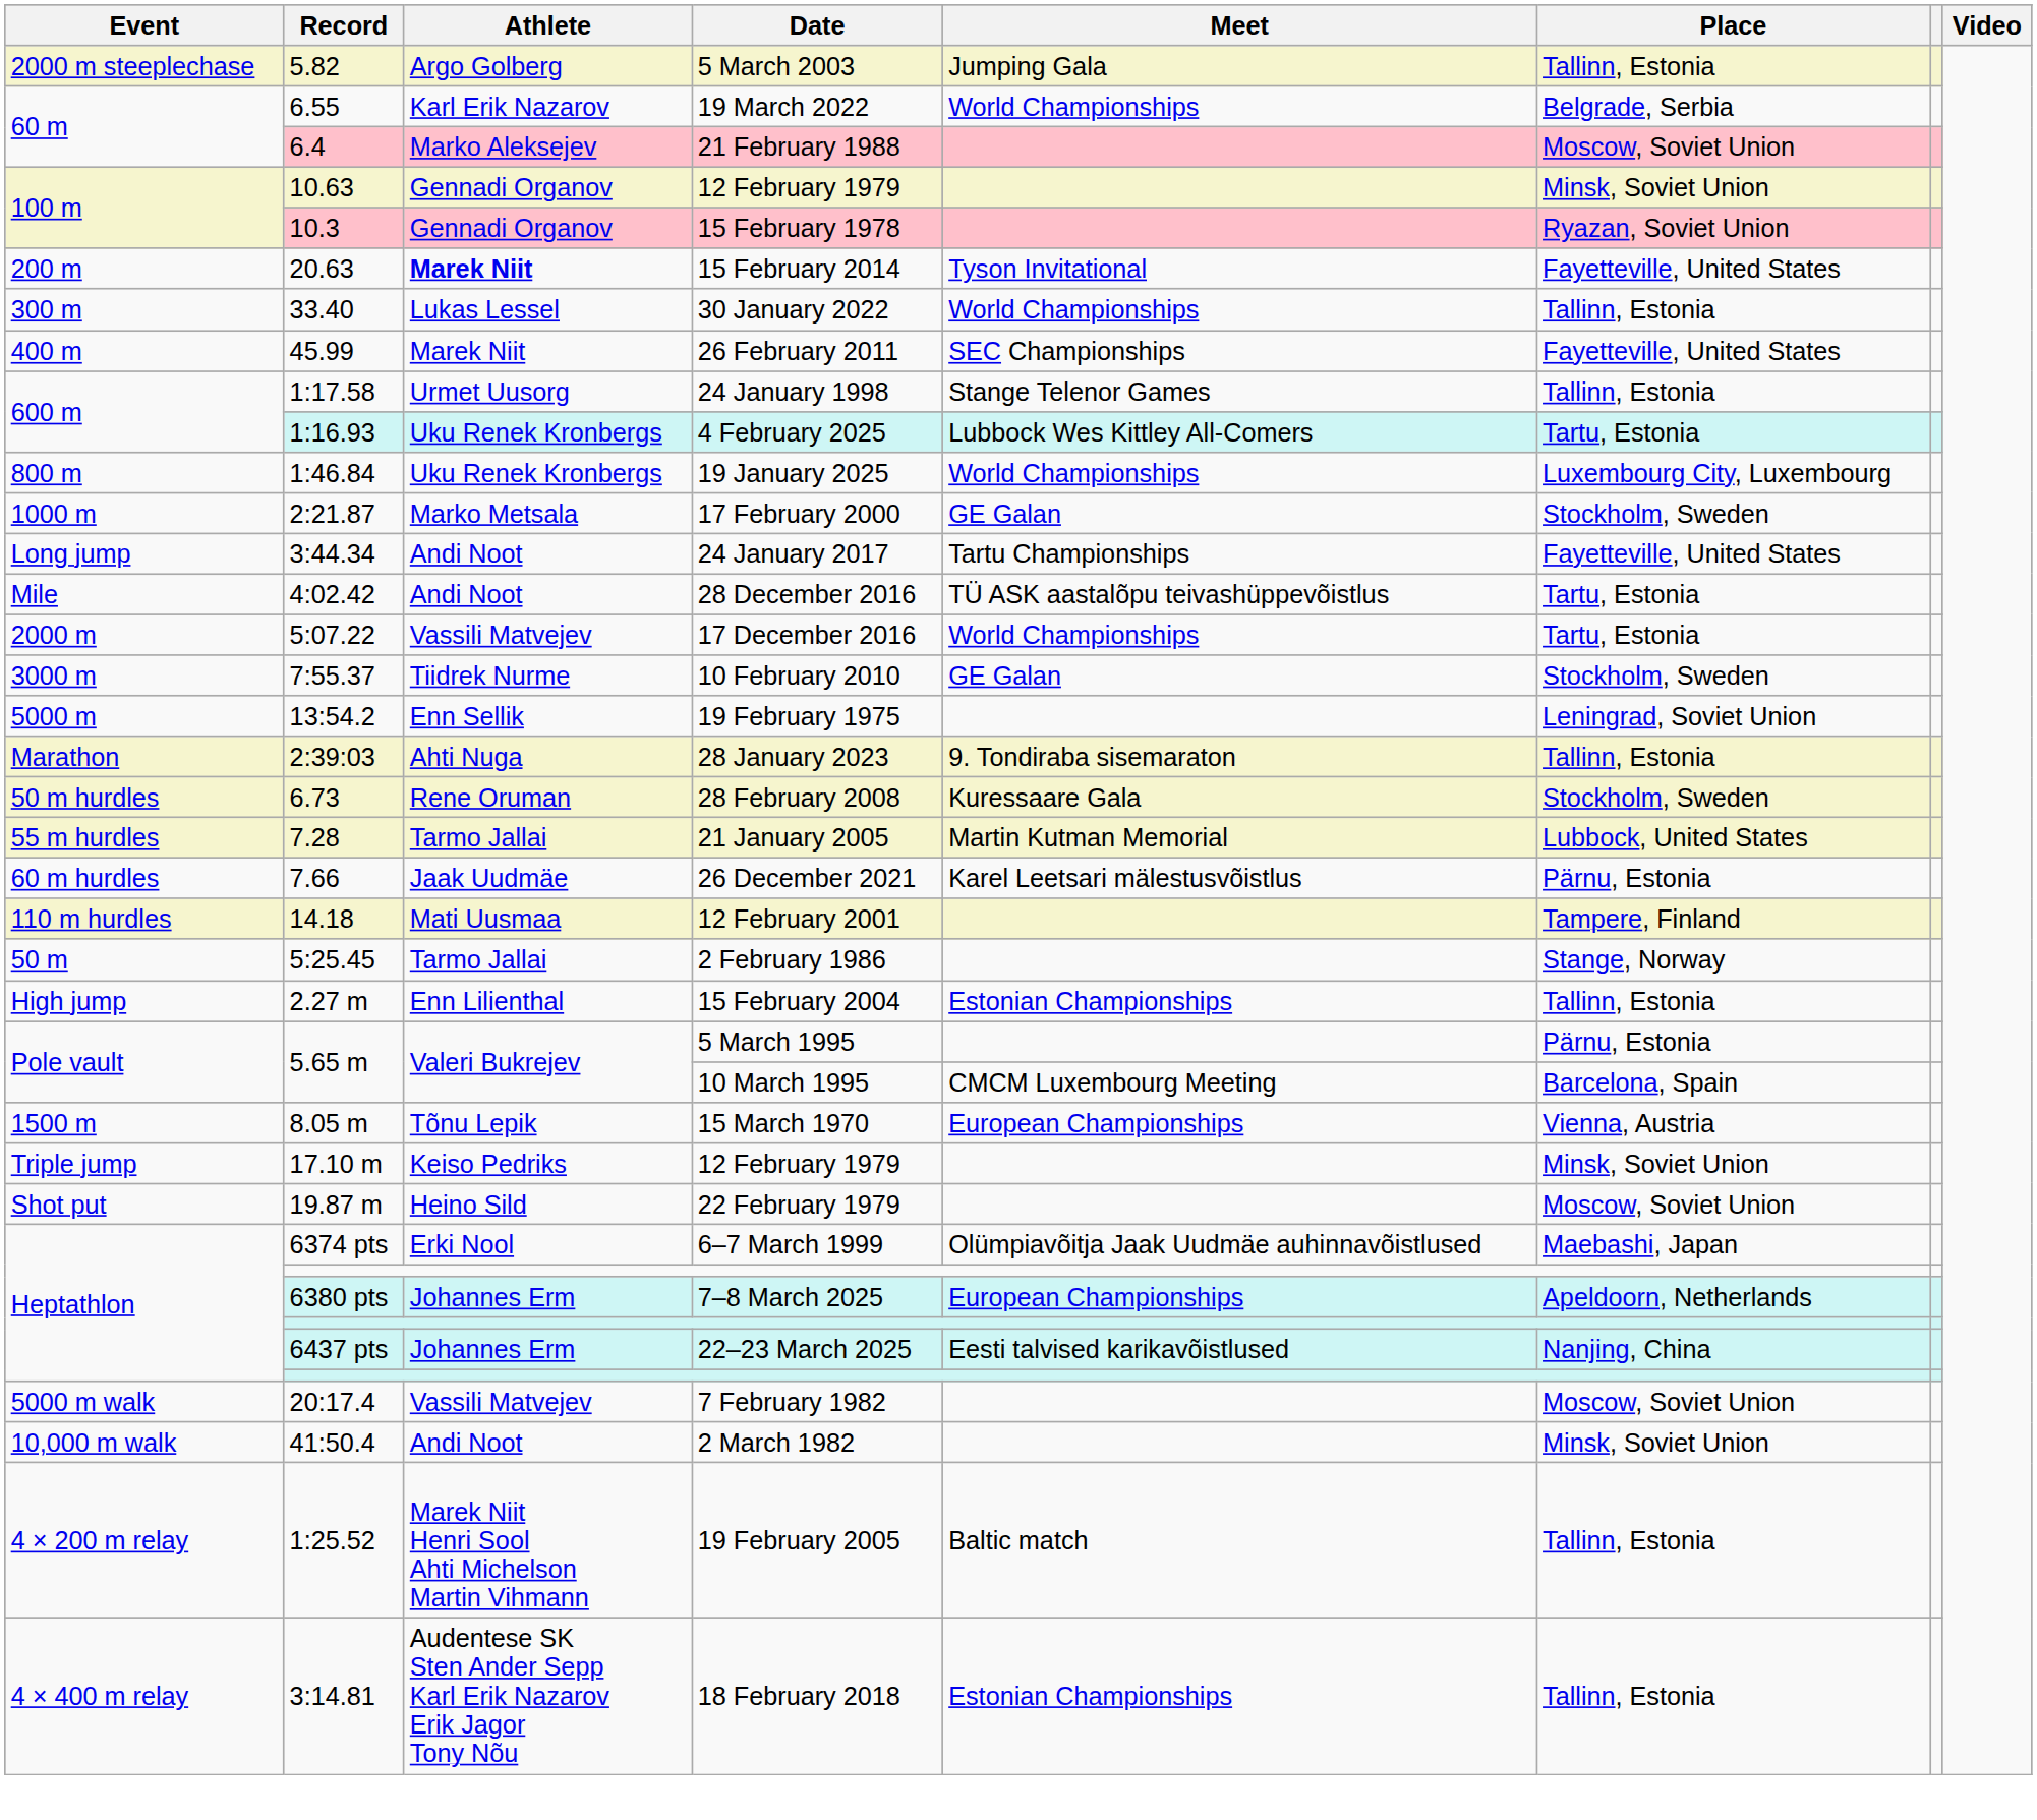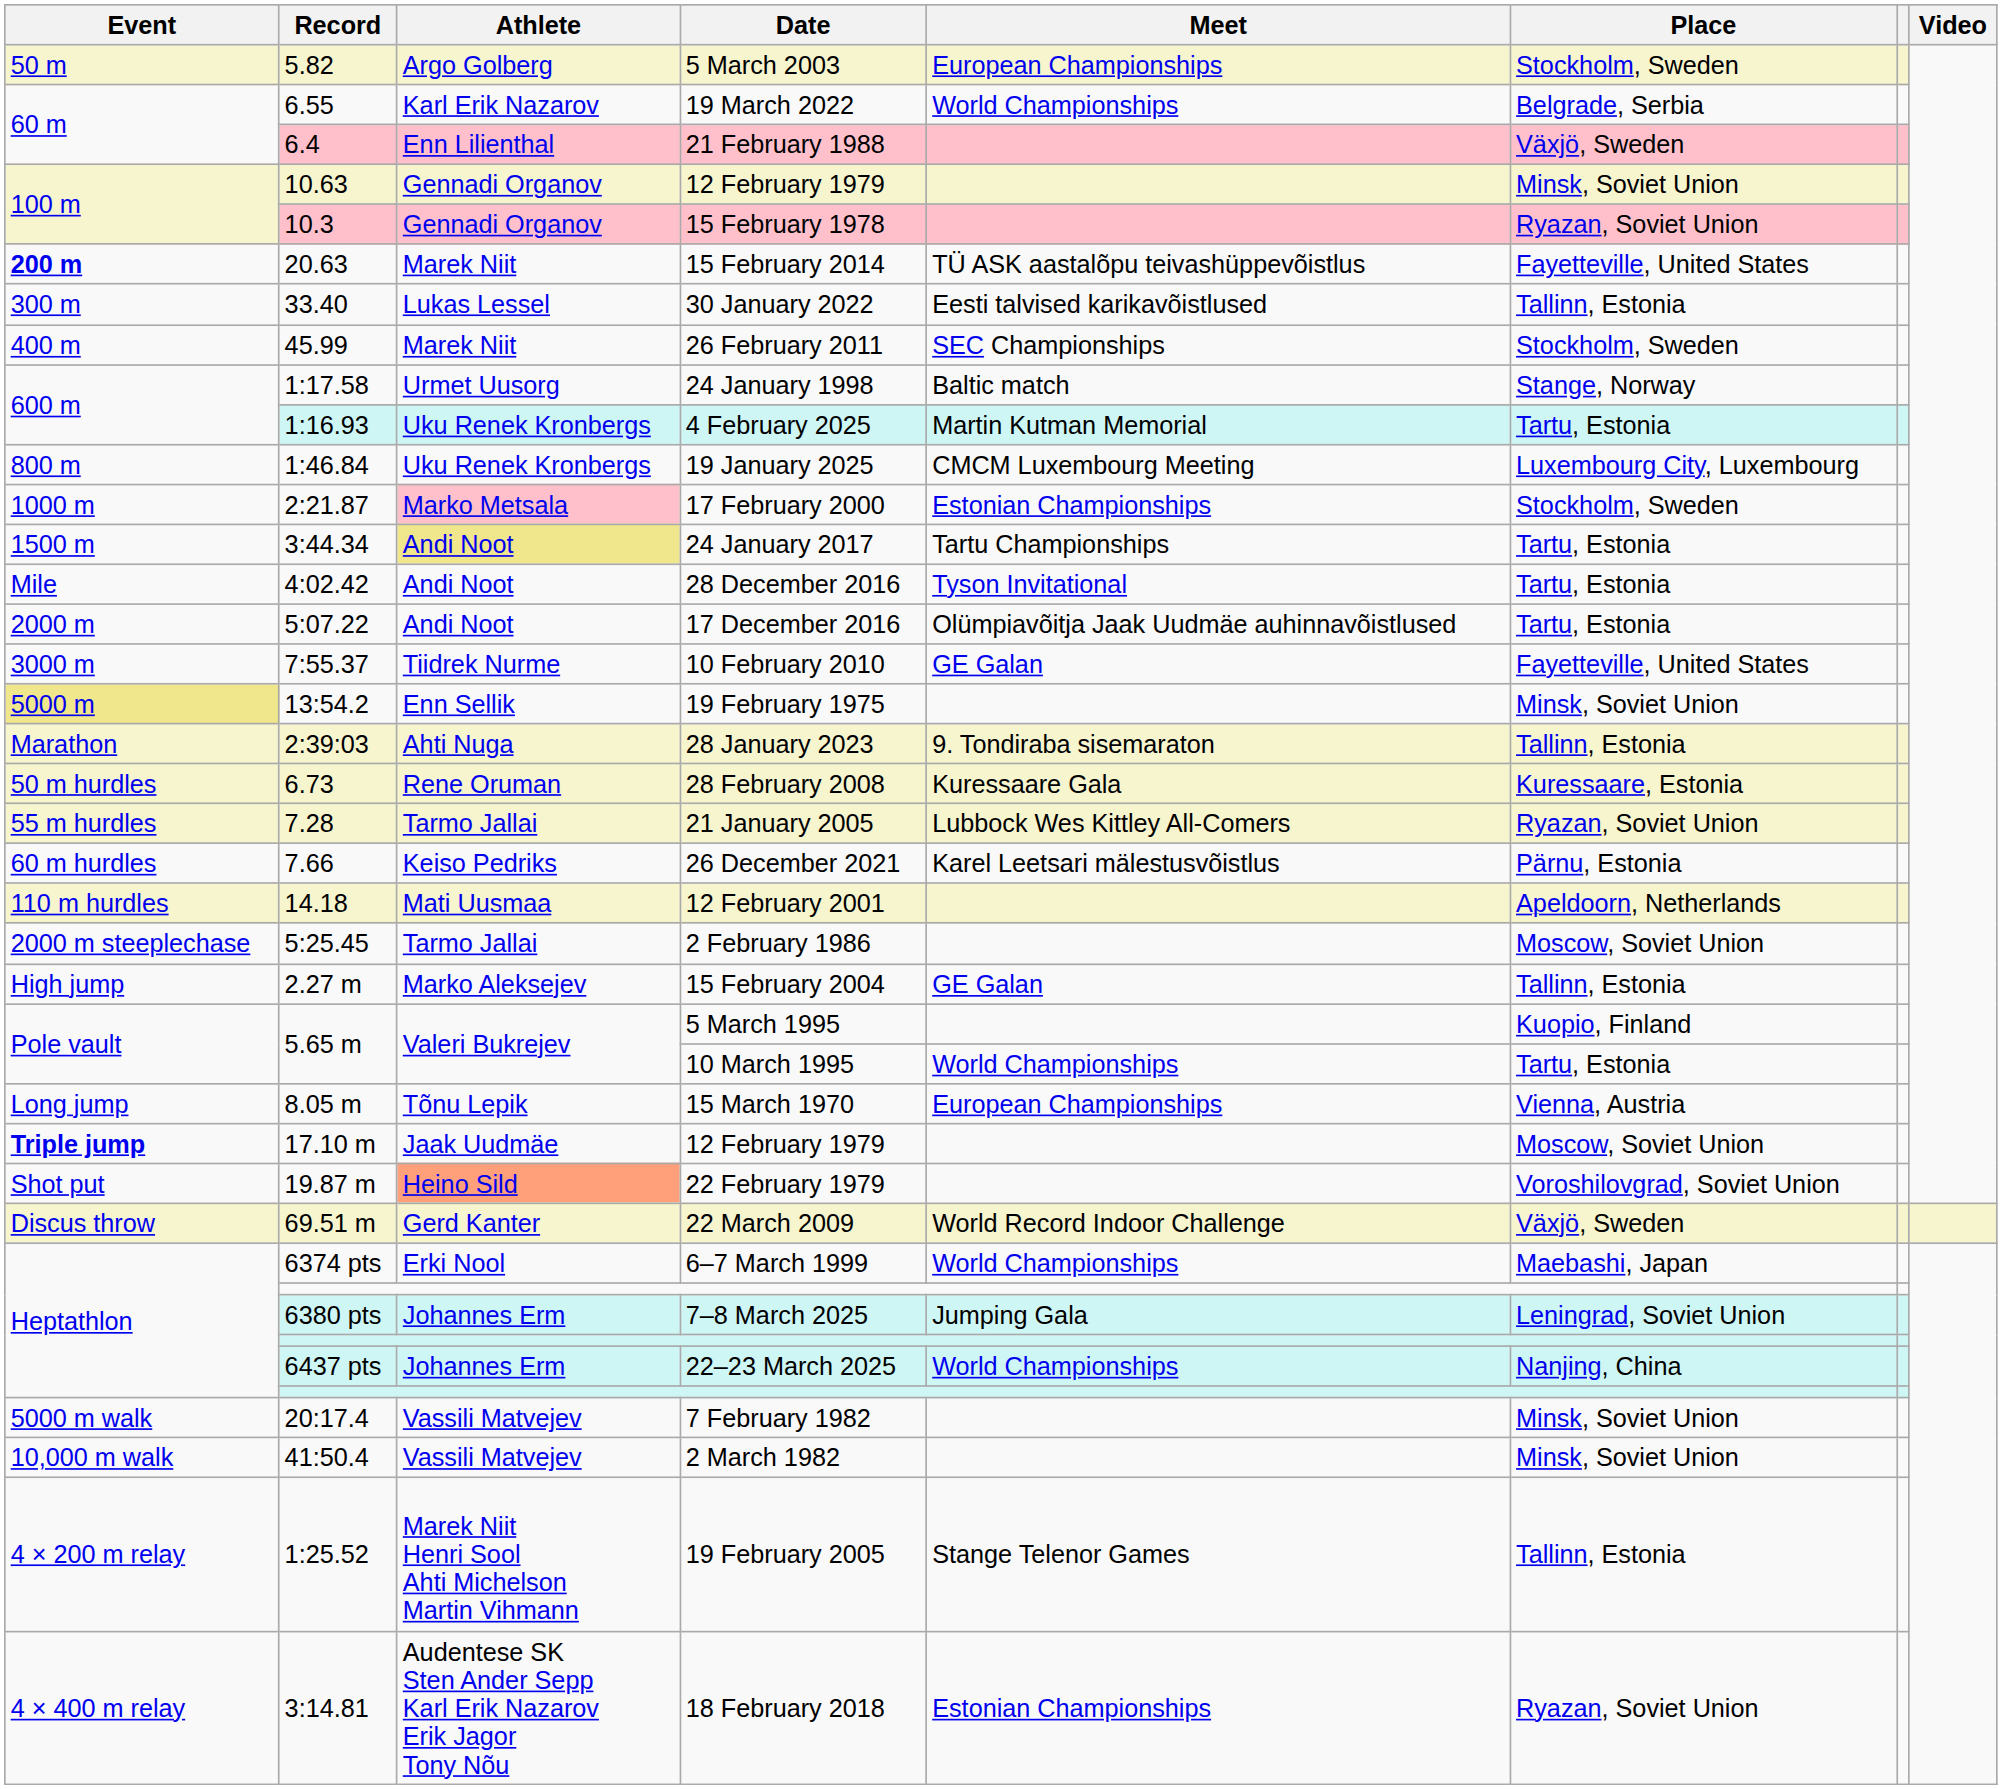5 March 2003 | Event: 2000 m steeplechase -> 50 m
5 March 2003 | Meet: Jumping Gala -> European Championships
5 March 2003 | Place: Tallinn, Estonia -> Stockholm, Sweden
21 February 1988 | Athlete: Marko Aleksejev -> Enn Lilienthal
21 February 1988 | Place: Moscow, Soviet Union -> Växjö, Sweden
15 February 2014 | Event: normal -> bold
15 February 2014 | Athlete: bold -> normal
15 February 2014 | Meet: Tyson Invitational -> TÜ ASK aastalõpu teivashüppevõistlus
30 January 2022 | Meet: World Championships -> Eesti talvised karikavõistlused
26 February 2011 | Place: Fayetteville, United States -> Stockholm, Sweden
24 January 1998 | Meet: Stange Telenor Games -> Baltic match
24 January 1998 | Place: Tallinn, Estonia -> Stange, Norway
4 February 2025 | Meet: Lubbock Wes Kittley All-Comers -> Martin Kutman Memorial
19 January 2025 | Meet: World Championships -> CMCM Luxembourg Meeting
17 February 2000 | Athlete: no background -> pink background
17 February 2000 | Meet: GE Galan -> Estonian Championships
24 January 2017 | Event: Long jump -> 1500 m
24 January 2017 | Athlete: no background -> khaki background
24 January 2017 | Place: Fayetteville, United States -> Tartu, Estonia
28 December 2016 | Meet: TÜ ASK aastalõpu teivashüppevõistlus -> Tyson Invitational
17 December 2016 | Athlete: Vassili Matvejev -> Andi Noot
17 December 2016 | Meet: World Championships -> Olümpiavõitja Jaak Uudmäe auhinnavõistlused
10 February 2010 | Place: Stockholm, Sweden -> Fayetteville, United States
19 February 1975 | Event: no background -> khaki background
19 February 1975 | Place: Leningrad, Soviet Union -> Minsk, Soviet Union
28 February 2008 | Place: Stockholm, Sweden -> Kuressaare, Estonia
21 January 2005 | Meet: Martin Kutman Memorial -> Lubbock Wes Kittley All-Comers
21 January 2005 | Place: Lubbock, United States -> Ryazan, Soviet Union
26 December 2021 | Athlete: Jaak Uudmäe -> Keiso Pedriks
12 February 2001 | Place: Tampere, Finland -> Apeldoorn, Netherlands
2 February 1986 | Event: 50 m -> 2000 m steeplechase
2 February 1986 | Place: Stange, Norway -> Moscow, Soviet Union
15 February 2004 | Athlete: Enn Lilienthal -> Marko Aleksejev
15 February 2004 | Meet: Estonian Championships -> GE Galan
5 March 1995 | Place: Pärnu, Estonia -> Kuopio, Finland
10 March 1995 | Meet: CMCM Luxembourg Meeting -> World Championships
10 March 1995 | Place: Barcelona, Spain -> Tartu, Estonia
15 March 1970 | Event: 1500 m -> Long jump
17.10 m / 12 February 1979 | Event: normal -> bold
17.10 m / 12 February 1979 | Athlete: Keiso Pedriks -> Jaak Uudmäe
17.10 m / 12 February 1979 | Place: Minsk, Soviet Union -> Moscow, Soviet Union
22 February 1979 | Athlete: no background -> lightsalmon background
22 February 1979 | Place: Moscow, Soviet Union -> Voroshilovgrad, Soviet Union
+ row: Discus throw | 69.51 m | Gerd Kanter | 22 March 2009 | World Record Indoor Challenge | Växjö, Sweden
6–7 March 1999 | Meet: Olümpiavõitja Jaak Uudmäe auhinnavõistlused -> World Championships
7–8 March 2025 | Meet: European Championships -> Jumping Gala
7–8 March 2025 | Place: Apeldoorn, Netherlands -> Leningrad, Soviet Union
22–23 March 2025 | Meet: Eesti talvised karikavõistlused -> World Championships
7 February 1982 | Place: Moscow, Soviet Union -> Minsk, Soviet Union
2 March 1982 | Athlete: Andi Noot -> Vassili Matvejev
19 February 2005 | Meet: Baltic match -> Stange Telenor Games
18 February 2018 | Place: Tallinn, Estonia -> Ryazan, Soviet Union
